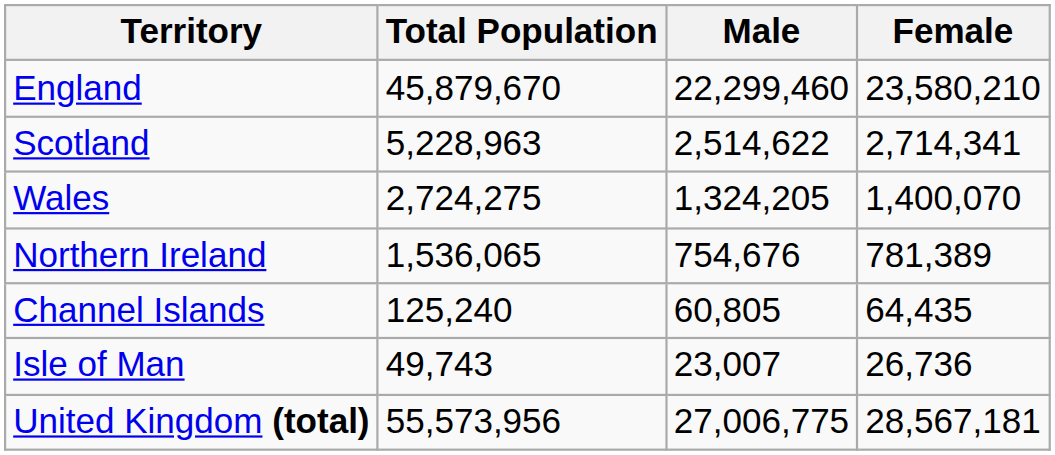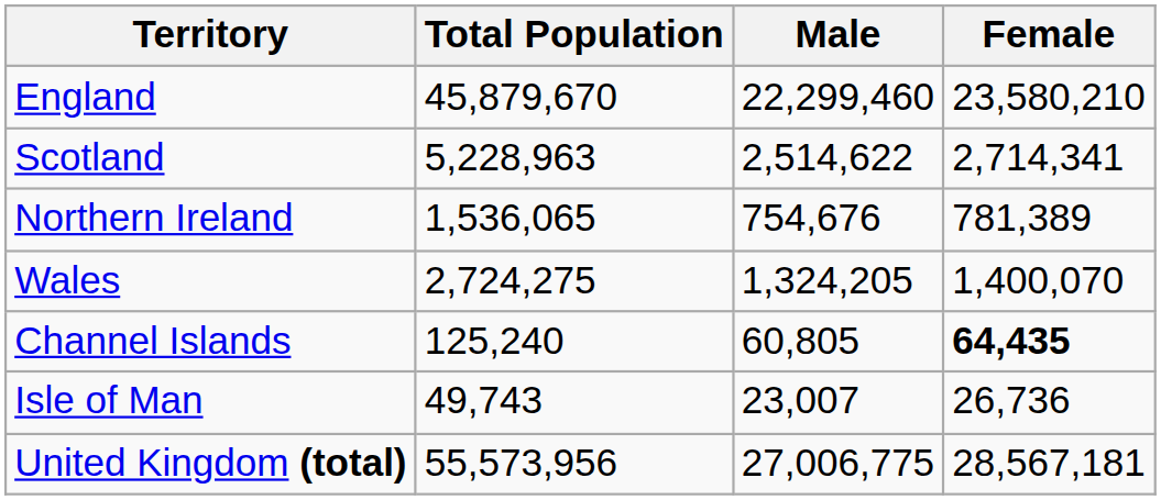rows swapped: Wales <-> Northern Ireland
Channel Islands | Female: normal -> bold
